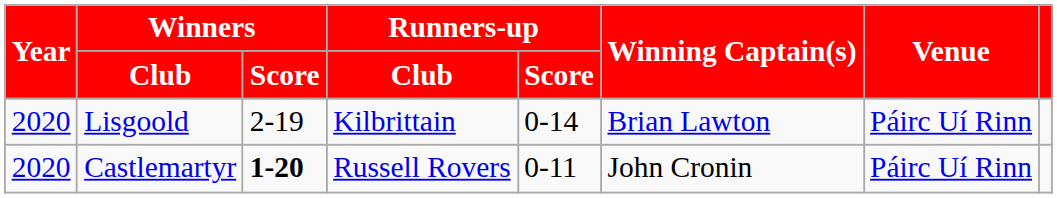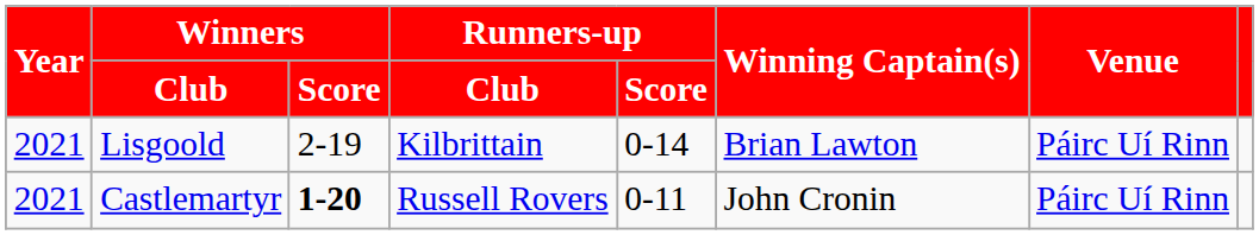Lisgoold | Year: 2020 -> 2021
Castlemartyr | Year: 2020 -> 2021
